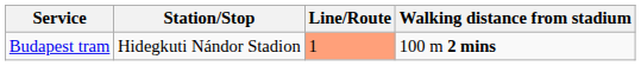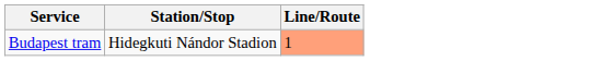- column: Walking distance from stadium | 100 m 2 mins
